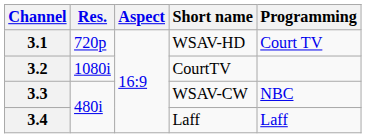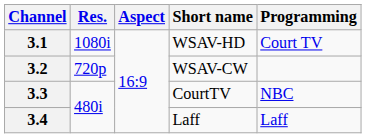3.1 | Res.: 720p -> 1080i
3.2 | Res.: 1080i -> 720p
3.2 | Short name: CourtTV -> WSAV-CW
3.3 | Short name: WSAV-CW -> CourtTV
